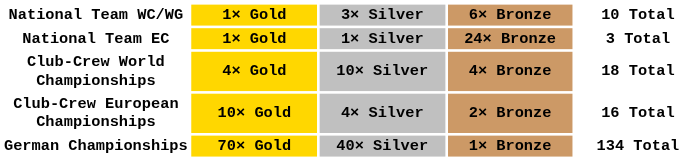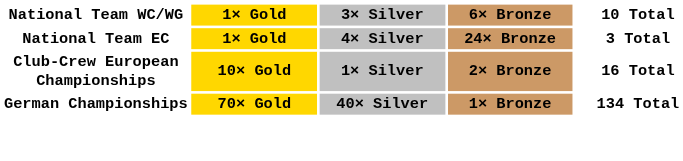National Team EC | 3× Silver: 1× Silver -> 4× Silver
- row: Club-Crew World Championships | 4× Gold | 10× Silver | 4× Bronze | 18 Total
Club-Crew European Championships | 3× Silver: 4× Silver -> 1× Silver
